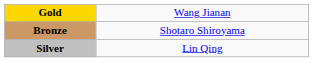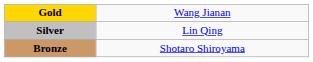rows swapped: Silver <-> Bronze
